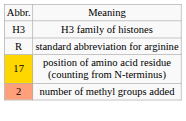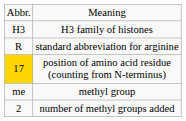+ row: me | methyl group
number of methyl groups added | column 1: lightsalmon background -> no background
